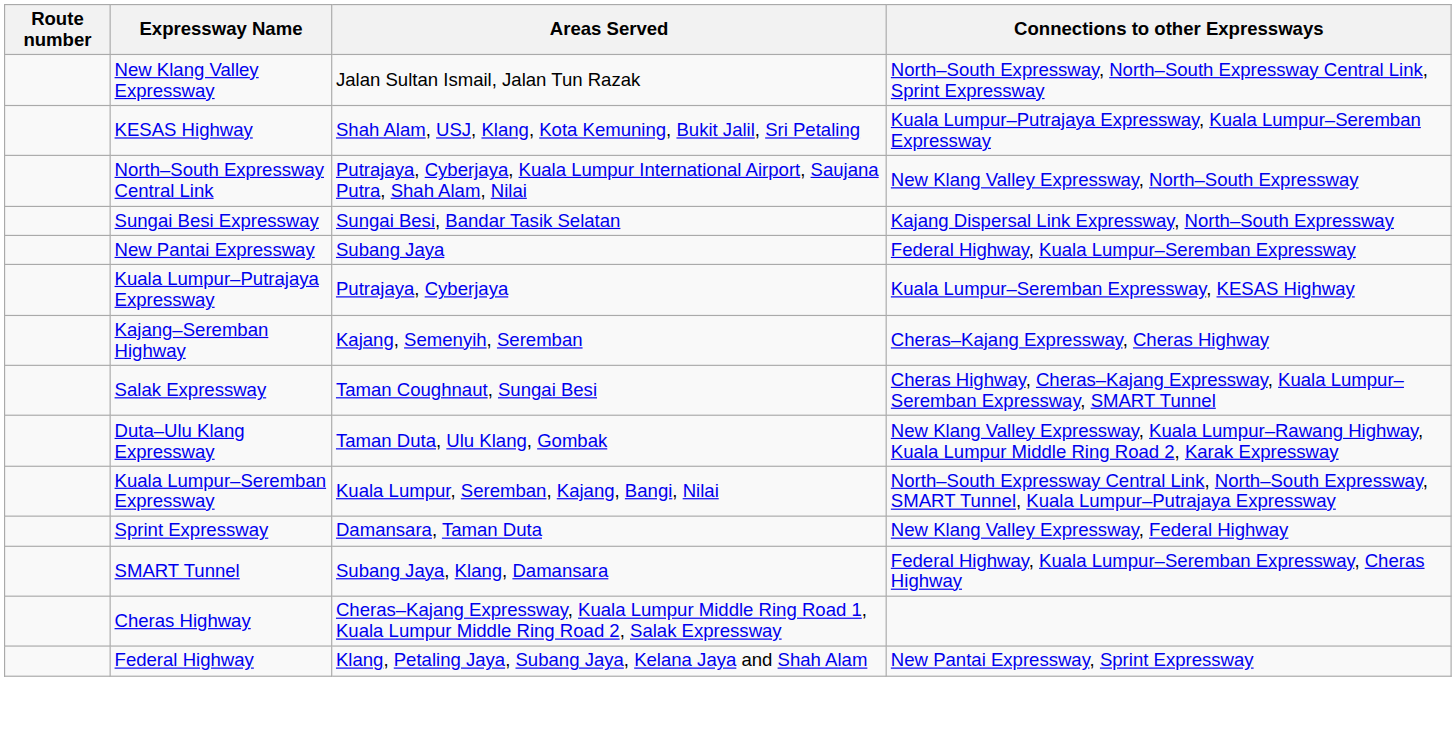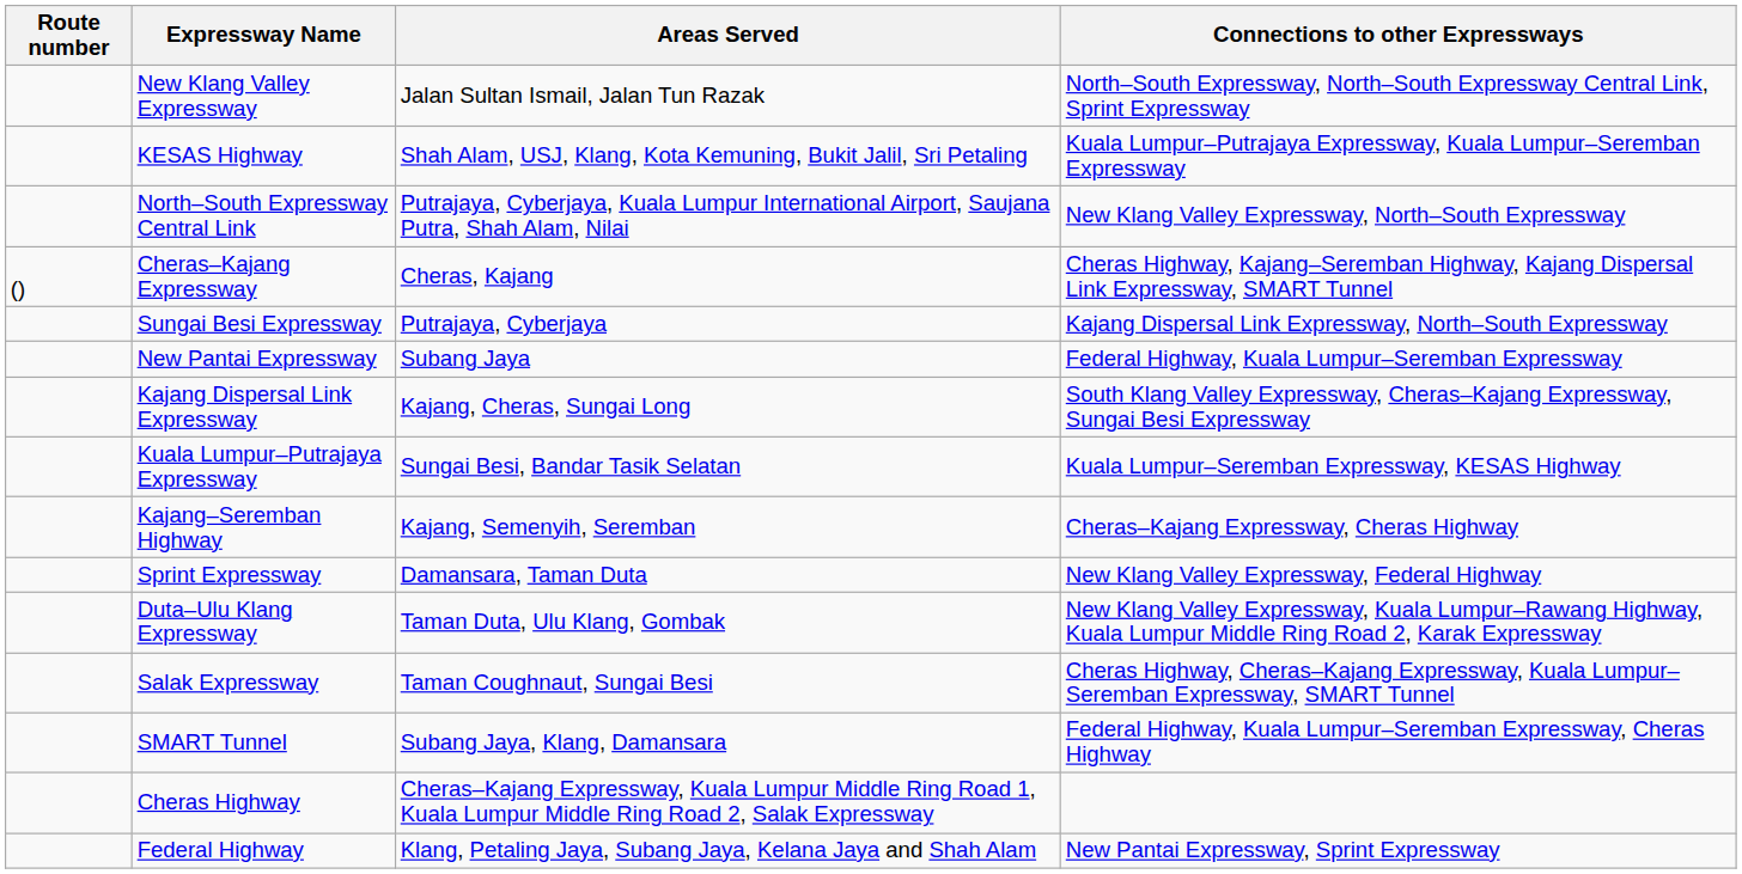+ row: () | Cheras–Kajang Expressway | Cheras, Kajang | Cheras Highway, Kajang–Seremban Highway, Kajang Dispersal Link Expressway, SMART Tunnel
Sungai Besi Expressway | Areas Served: Sungai Besi, Bandar Tasik Selatan -> Putrajaya, Cyberjaya
+ row: Kajang Dispersal Link Expressway | Kajang, Cheras, Sungai Long | South Klang Valley Expressway, Cheras–Kajang Expressway, Sungai Besi Expressway
Kuala Lumpur–Putrajaya Expressway | Areas Served: Putrajaya, Cyberjaya -> Sungai Besi, Bandar Tasik Selatan
rows swapped: Sprint Expressway <-> Salak Expressway
- row: Kuala Lumpur–Seremban Expressway | Kuala Lumpur, Seremban, Kajang, Bangi, Nilai | North–South Expressway Central Link, North–South Expressway, SMART Tunnel, Kuala Lumpur–Putrajaya Expressway
